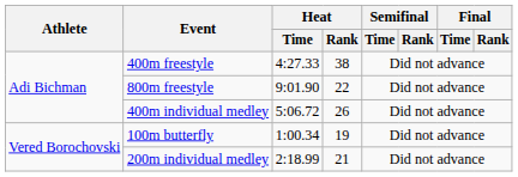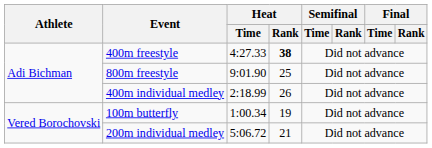400m freestyle | Heat / Rank: normal -> bold
800m freestyle | Heat / Rank: 22 -> 25
400m individual medley | Heat / Time: 5:06.72 -> 2:18.99
200m individual medley | Heat / Time: 2:18.99 -> 5:06.72
